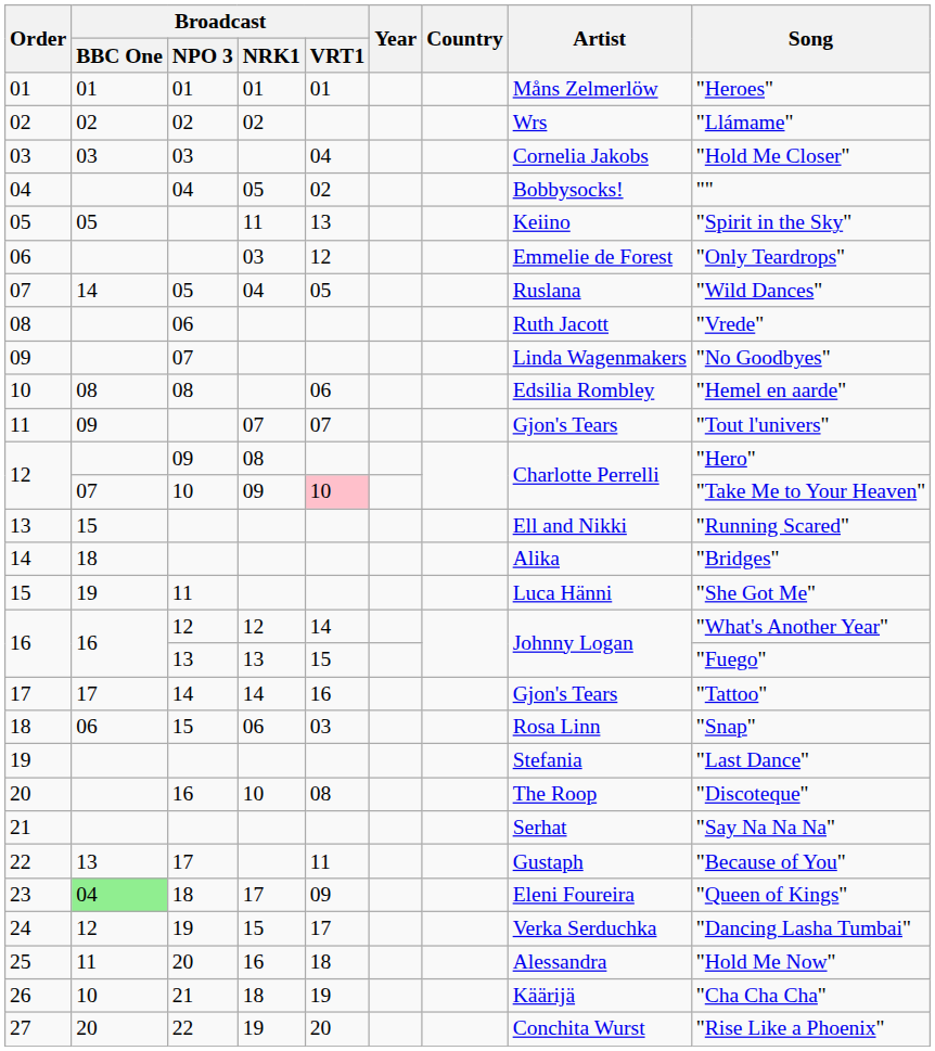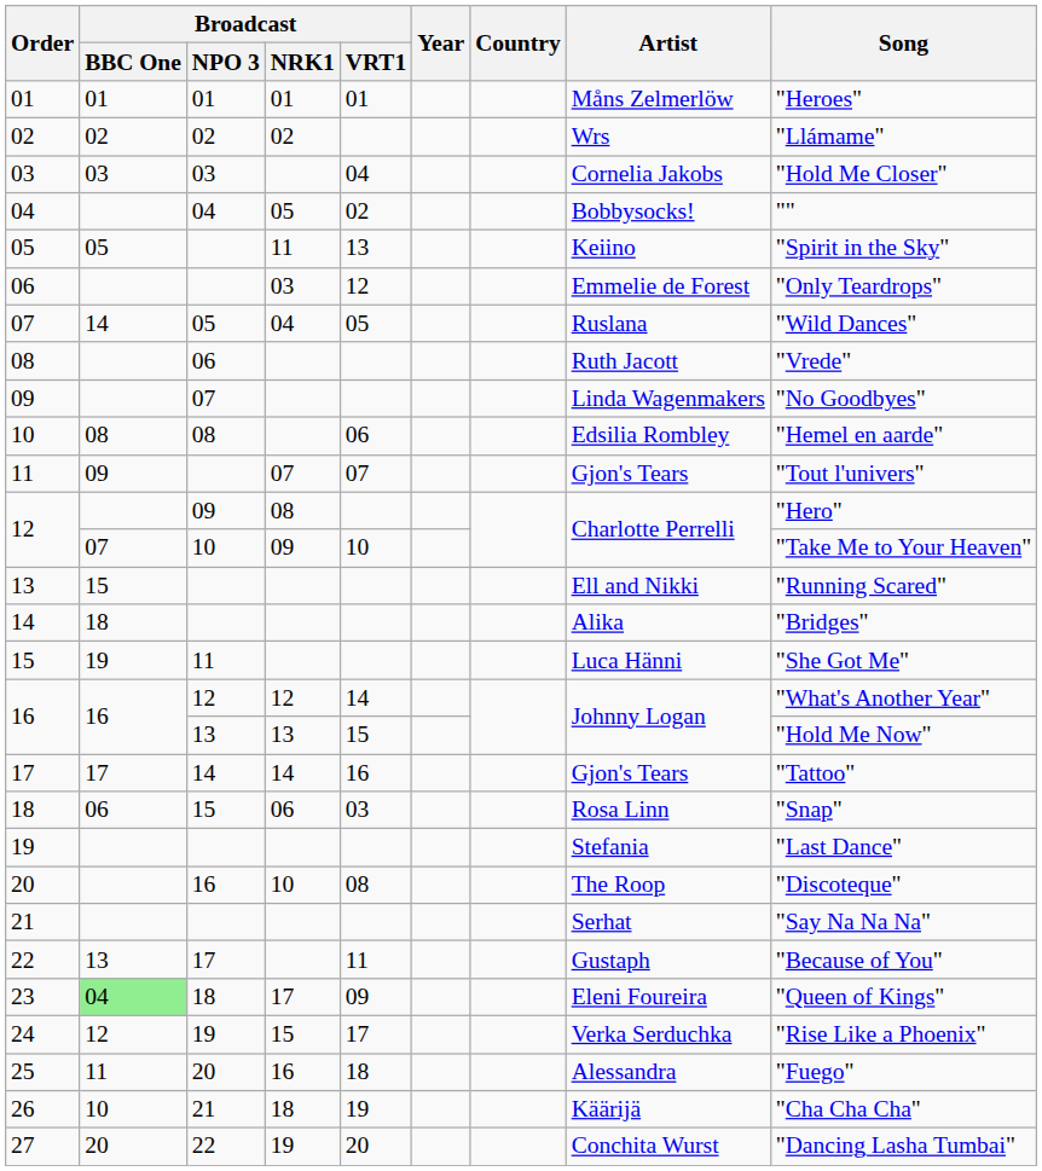12 / 10 | Broadcast / VRT1: pink background -> no background
16 / 13 | Song: "Fuego" -> "Hold Me Now"
24 | Song: "Dancing Lasha Tumbai" -> "Rise Like a Phoenix"
25 | Song: "Hold Me Now" -> "Fuego"
27 | Song: "Rise Like a Phoenix" -> "Dancing Lasha Tumbai"
